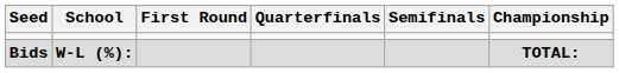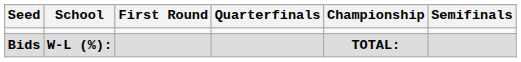columns swapped: Semifinals <-> Championship
